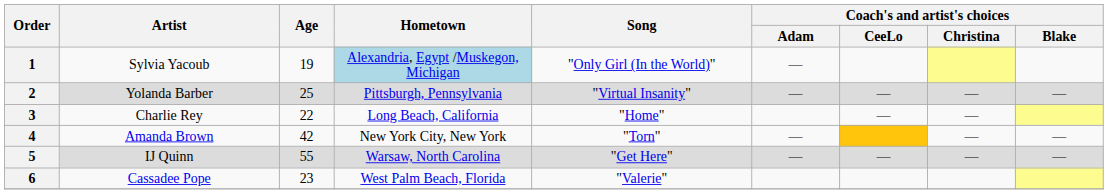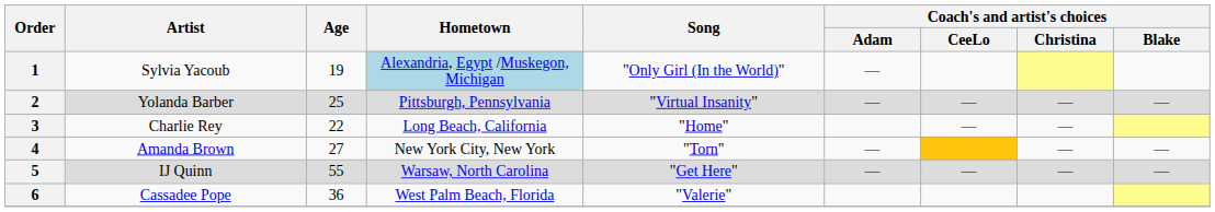4 | Age: 42 -> 27
6 | Age: 23 -> 36
